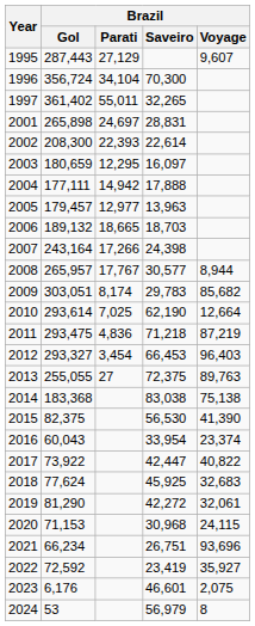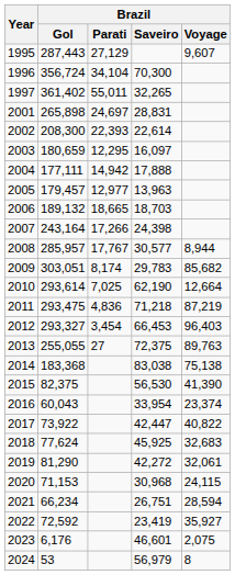2008 | Brazil / Gol: 265,957 -> 285,957
2021 | Brazil / Voyage: 93,696 -> 28,594
